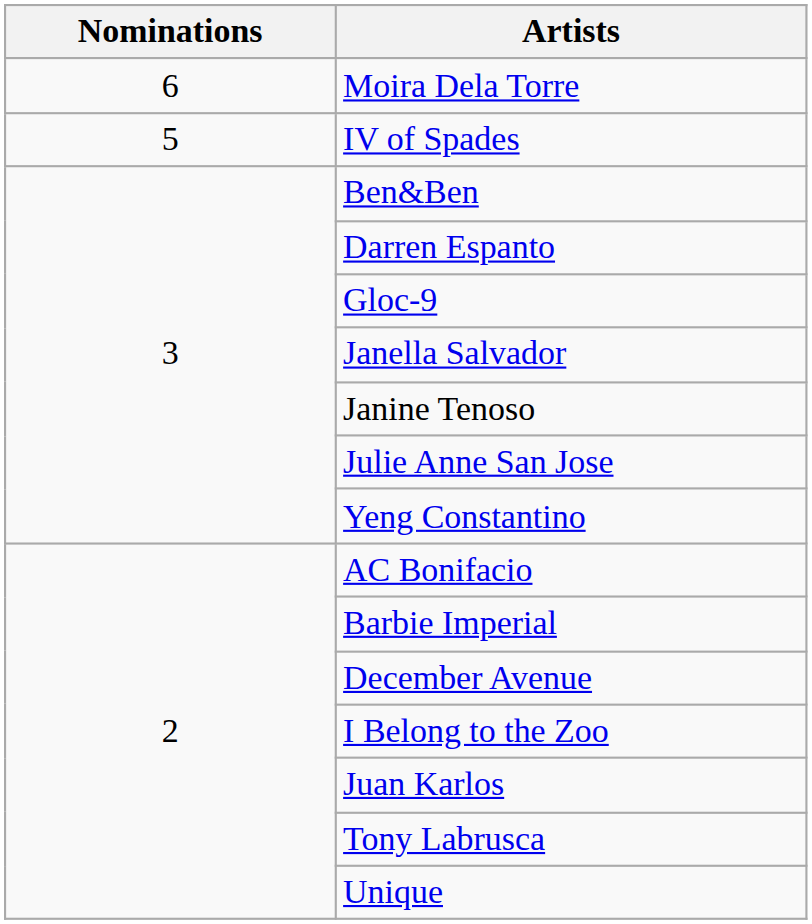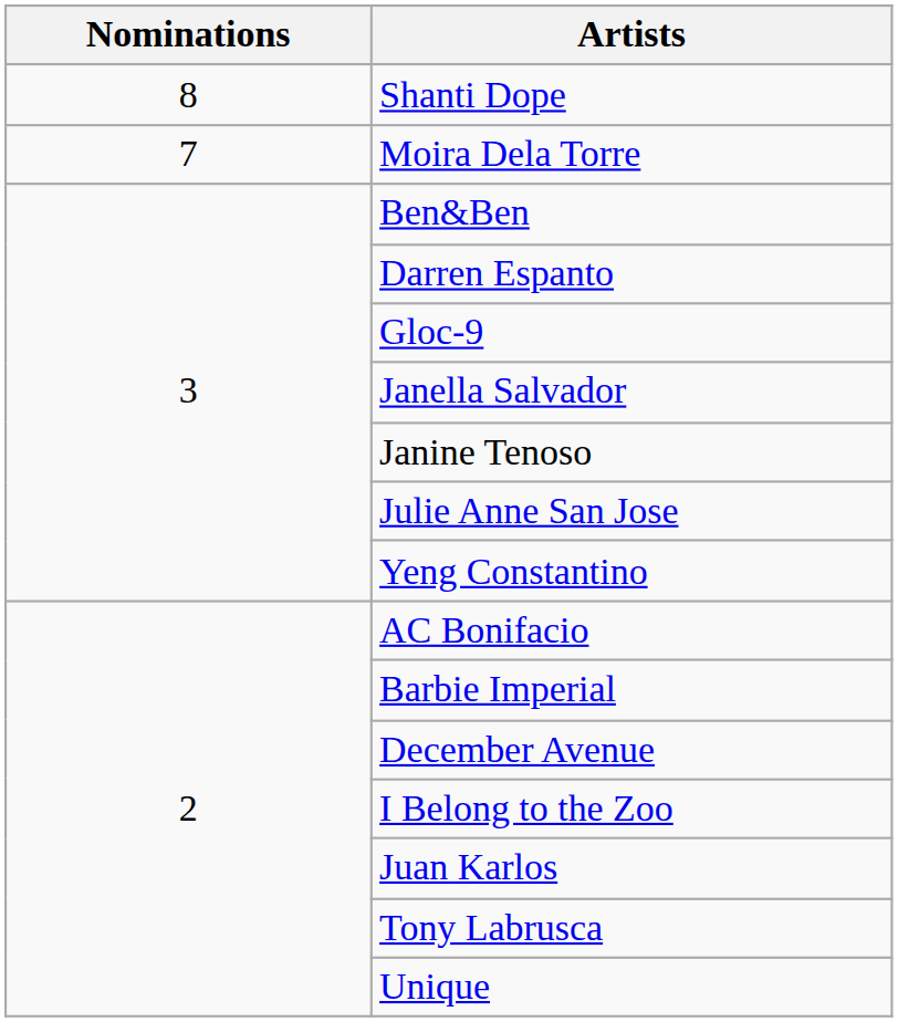+ row: 8 | Shanti Dope
Moira Dela Torre | Nominations: 6 -> 7
- row: 5 | IV of Spades
